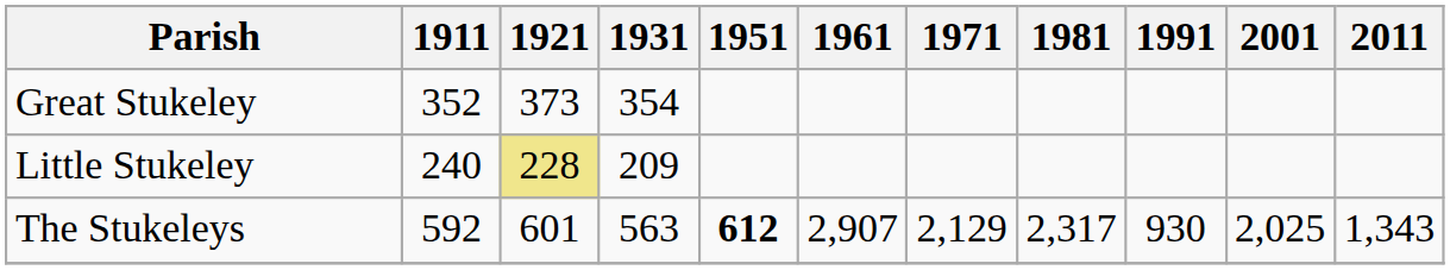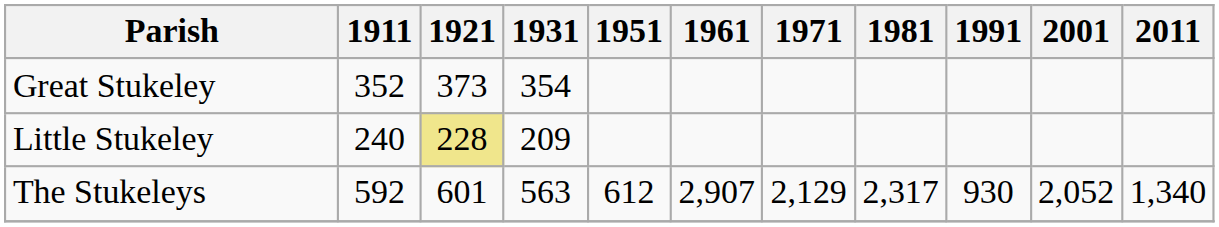The Stukeleys | 1951: bold -> normal
The Stukeleys | 2001: 2,025 -> 2,052
The Stukeleys | 2011: 1,343 -> 1,340
